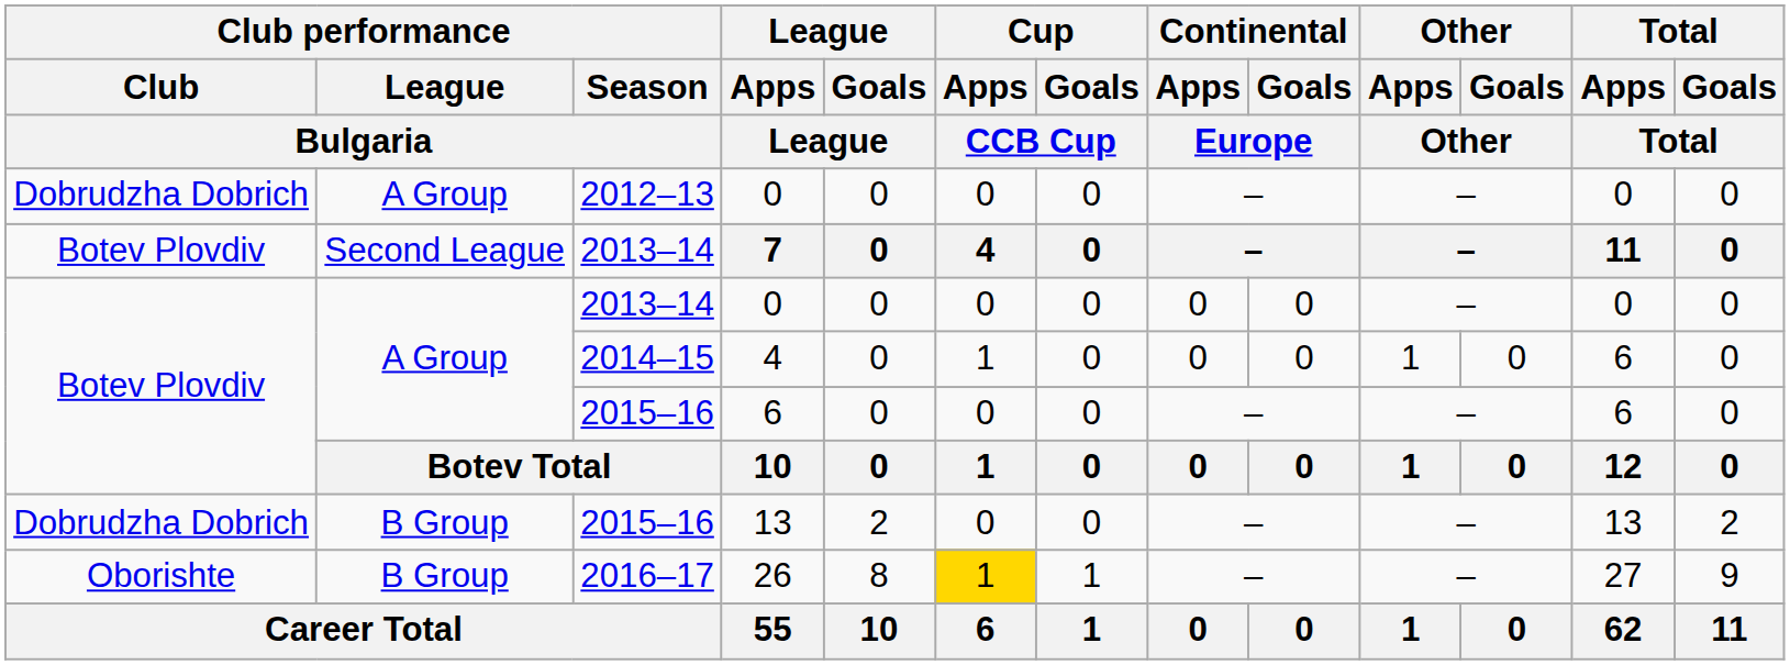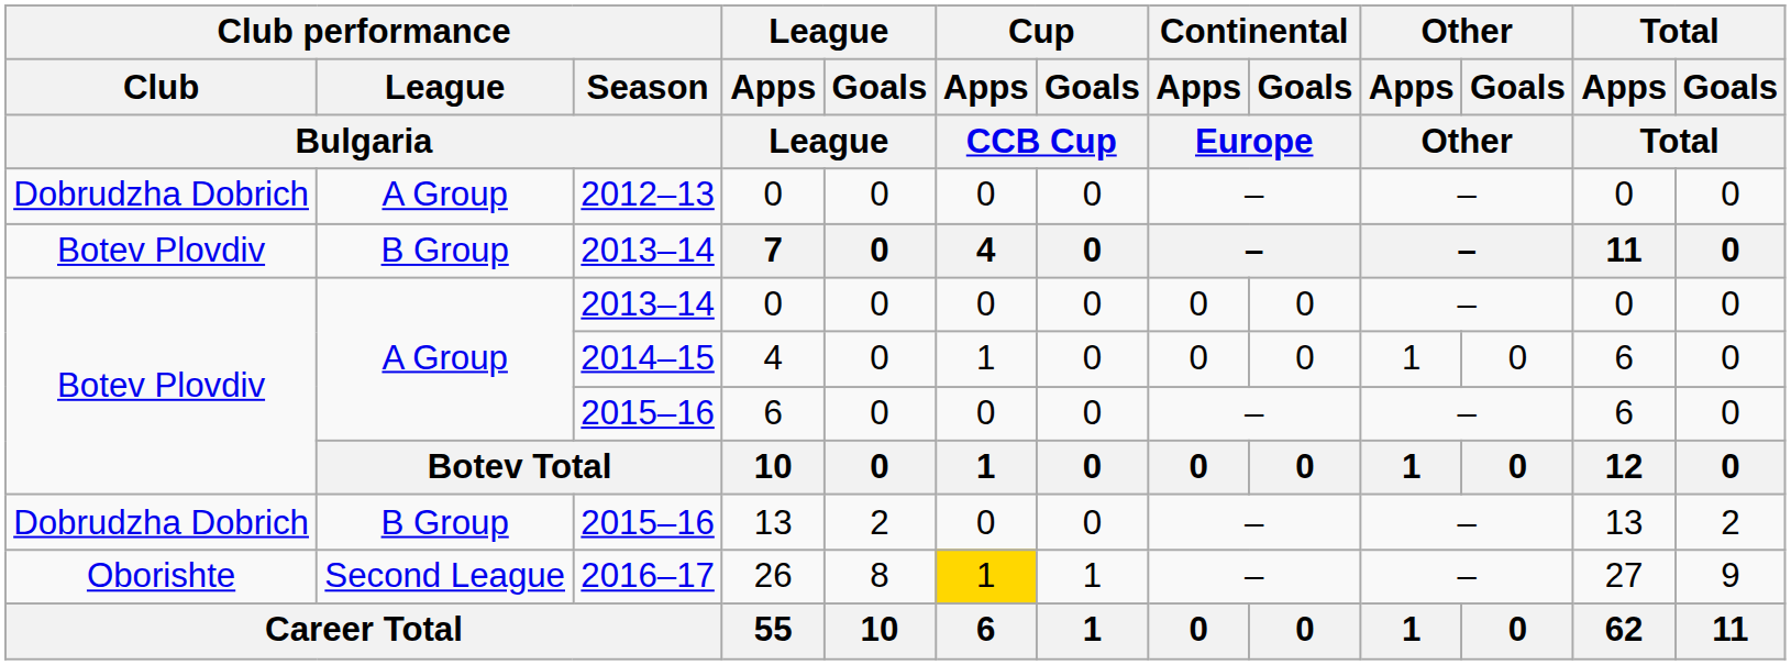7 | Club performance / League / Bulgaria: Second League -> B Group
26 | Club performance / League / Bulgaria: B Group -> Second League
